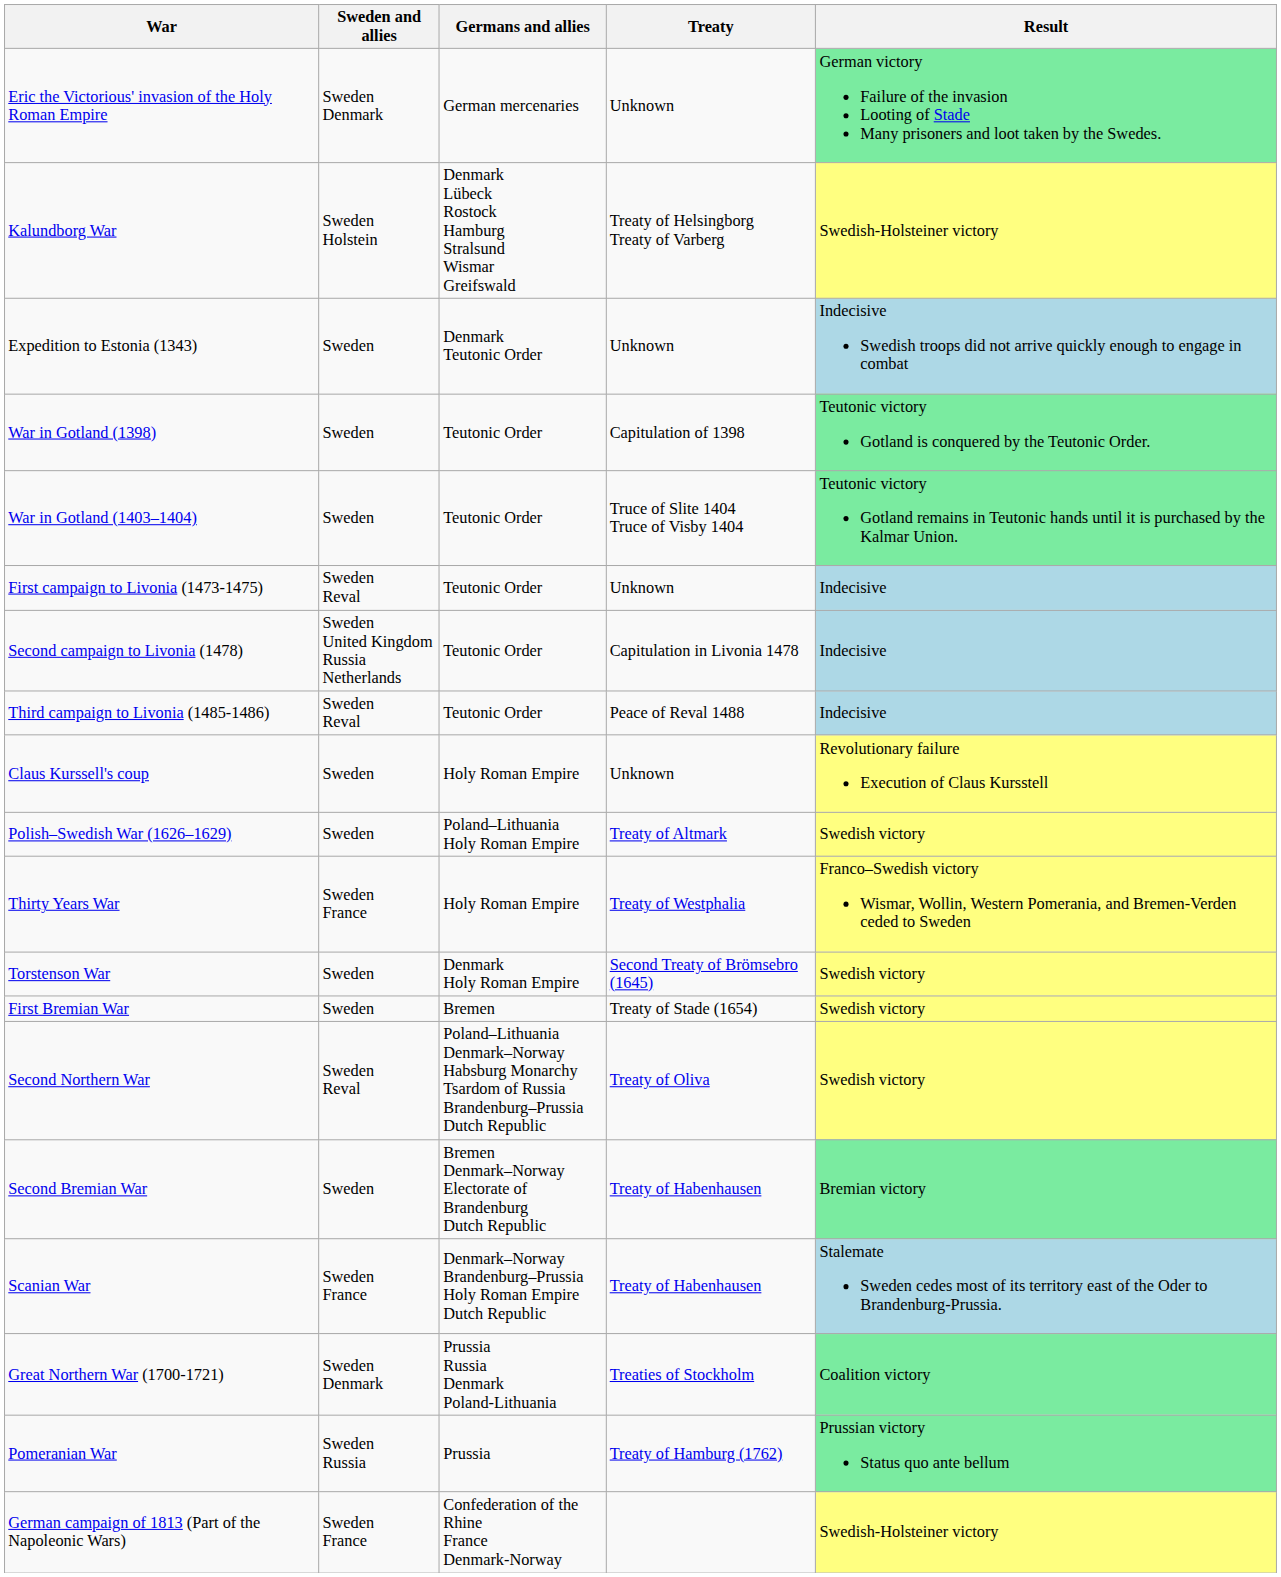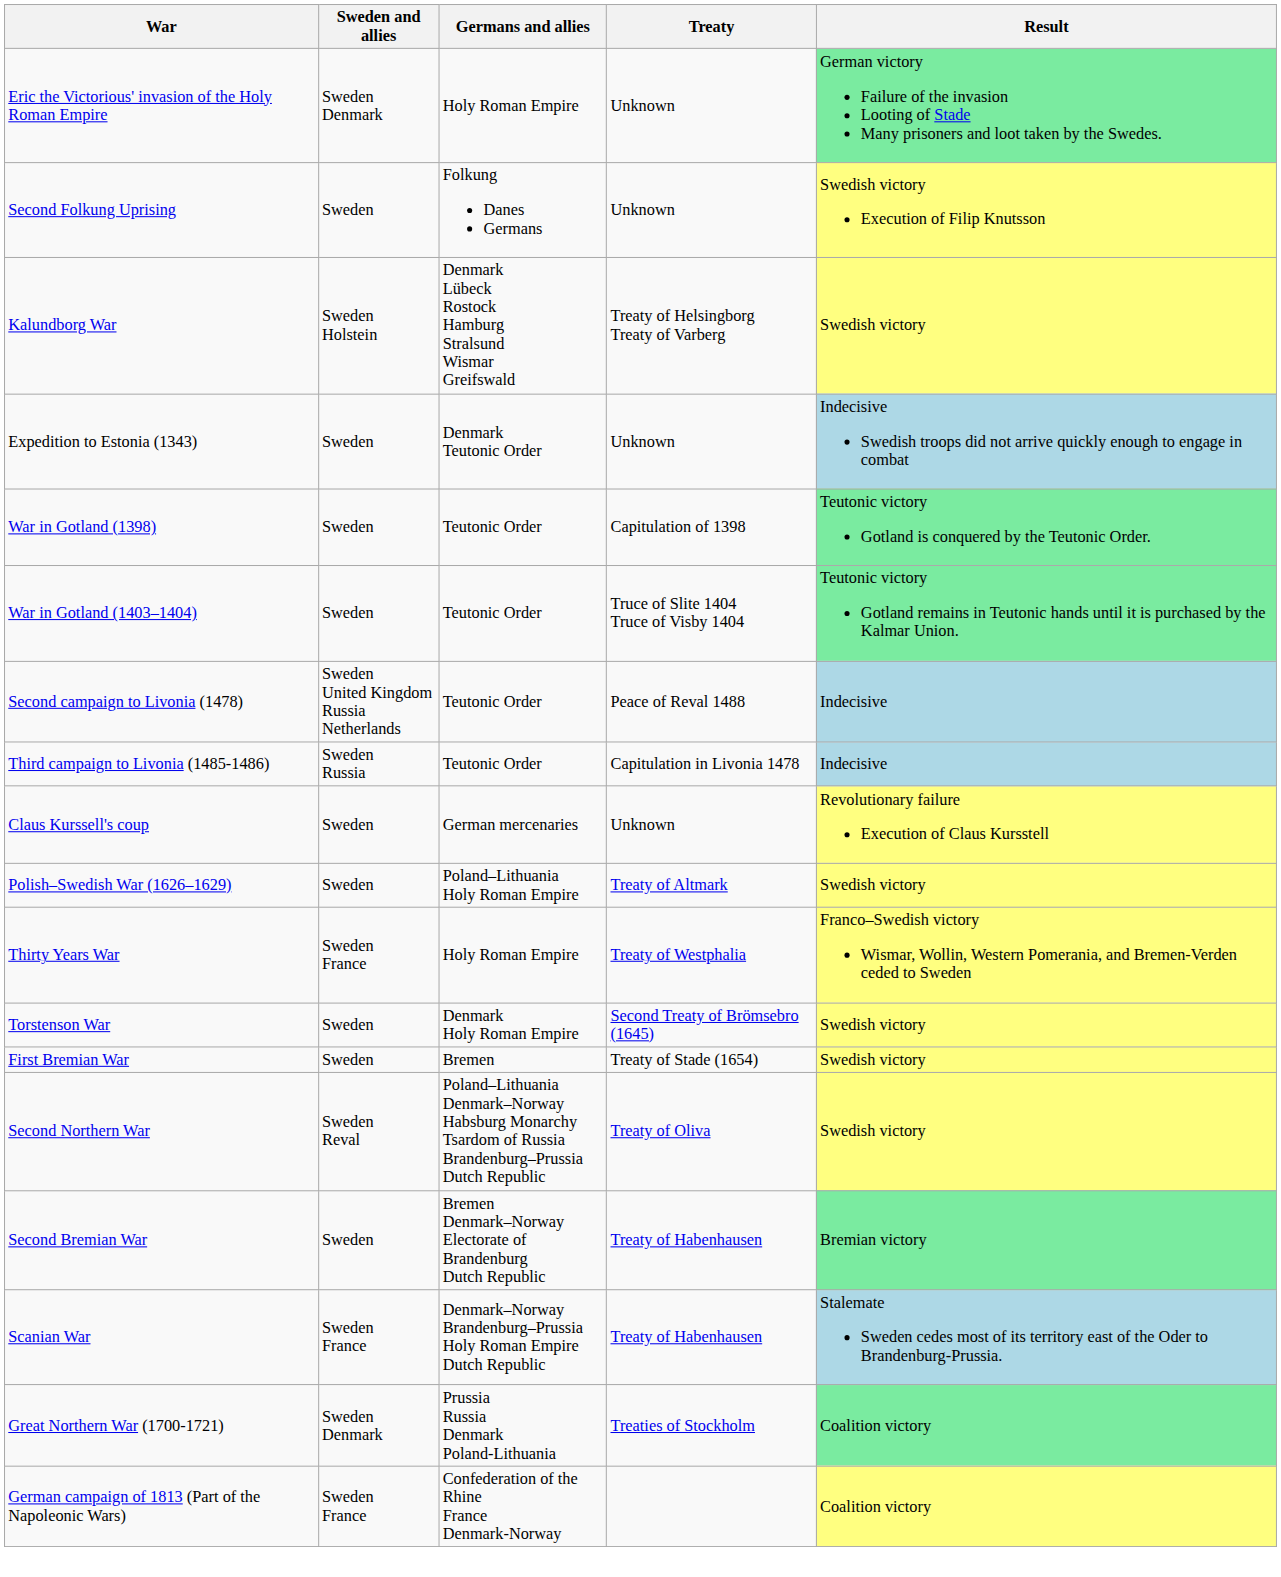Eric the Victorious' invasion of the Holy Roman Empire | Germans and allies: German mercenaries -> Holy Roman Empire
+ row: Second Folkung Uprising | Sweden | Folkung Danes Germans | Unknown | Swedish victory Execution of Filip Knutsson
Kalundborg War | Result: Swedish-Holsteiner victory -> Swedish victory
- row: First campaign to Livonia (1473-1475) | Sweden Reval | Teutonic Order | Unknown | Indecisive
Second campaign to Livonia (1478) | Treaty: Capitulation in Livonia 1478 -> Peace of Reval 1488
Third campaign to Livonia (1485-1486) | Sweden and allies: Sweden Reval -> Sweden Russia
Third campaign to Livonia (1485-1486) | Treaty: Peace of Reval 1488 -> Capitulation in Livonia 1478
Claus Kurssell's coup | Germans and allies: Holy Roman Empire -> German mercenaries
- row: Pomeranian War | Sweden Russia | Prussia | Treaty of Hamburg (1762) | Prussian victory Status quo ante bellum
German campaign of 1813 (Part of the Napoleonic Wars) | Result: Swedish-Holsteiner victory -> Coalition victory
